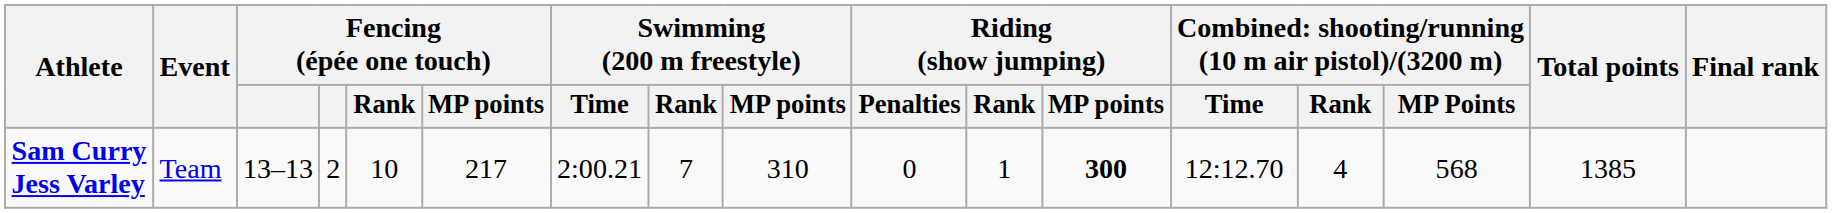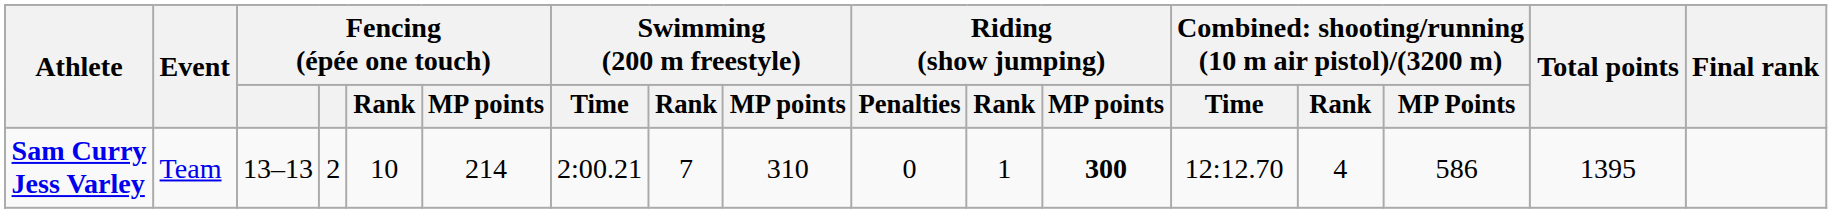Sam Curry Jess Varley | Fencing (épée one touch) / MP points: 217 -> 214
Sam Curry Jess Varley | column 15: 568 -> 586
Sam Curry Jess Varley | Total points: 1385 -> 1395
